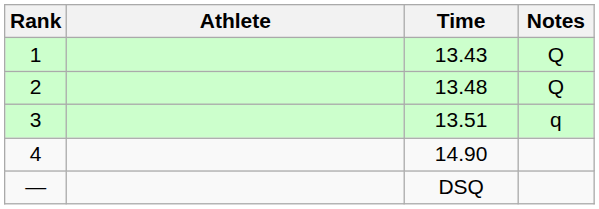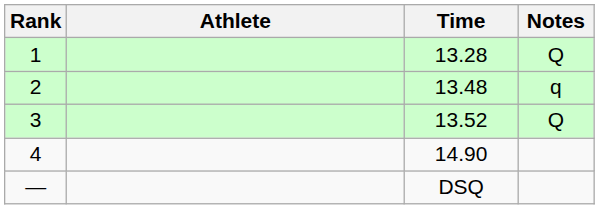1 | Time: 13.43 -> 13.28
2 | Notes: Q -> q
3 | Time: 13.51 -> 13.52
3 | Notes: q -> Q
